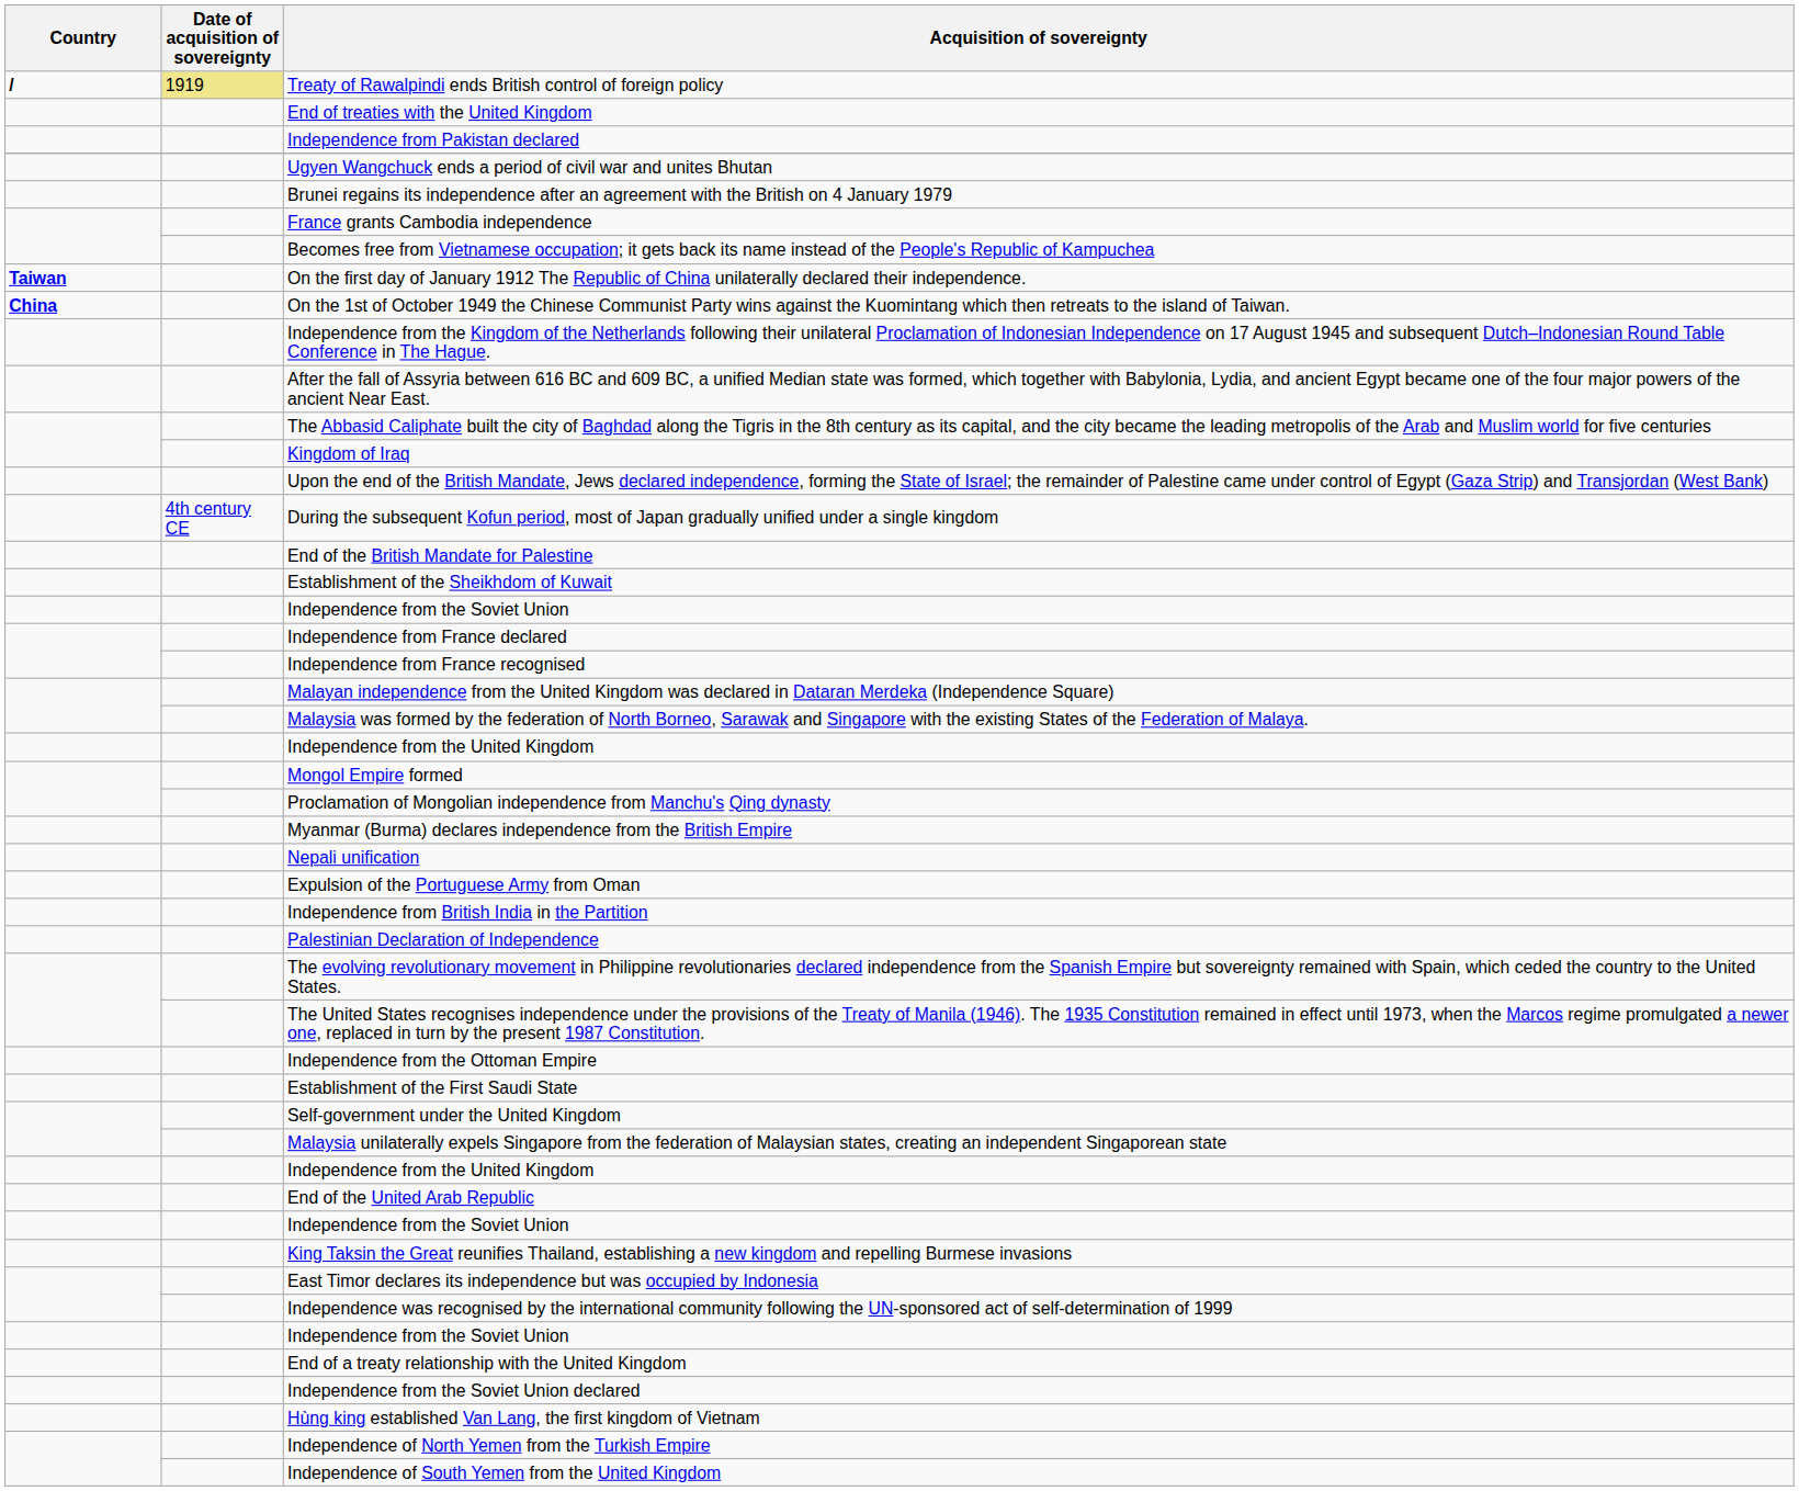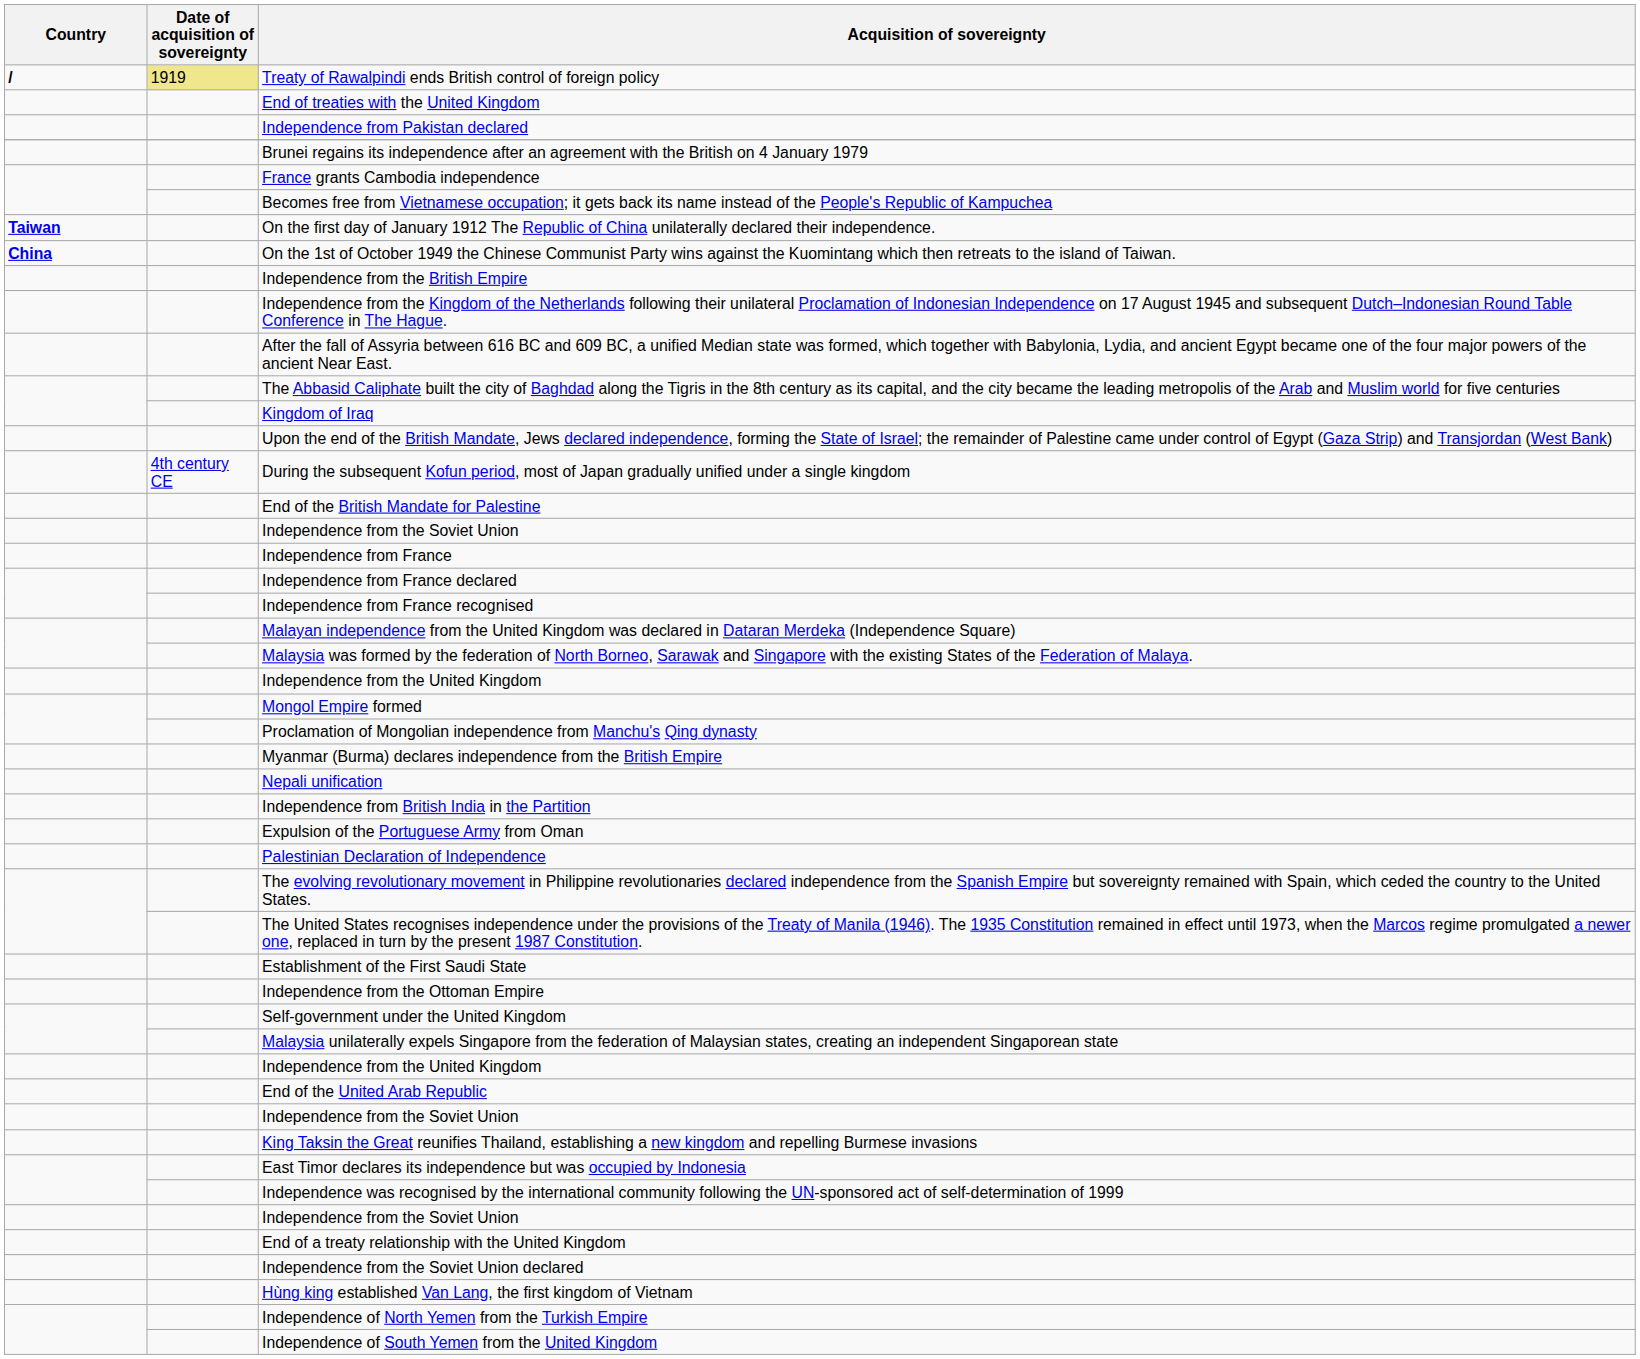- row: Ugyen Wangchuck ends a period of civil war and unites Bhutan
+ row: Independence from the British Empire
- row: Establishment of the Sheikhdom of Kuwait
+ row: Independence from France
rows swapped: Expulsion of the Portuguese Army from Oman <-> Independence from British India in the Partition
rows swapped: Independence from the Ottoman Empire <-> Establishment of the First Saudi State
